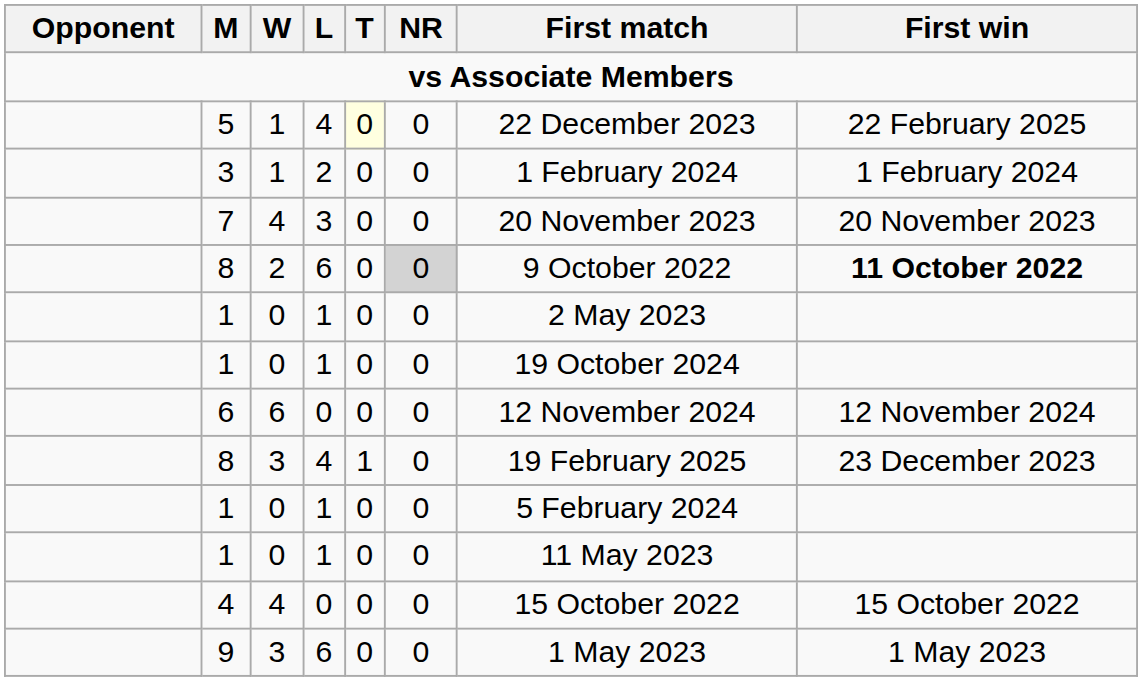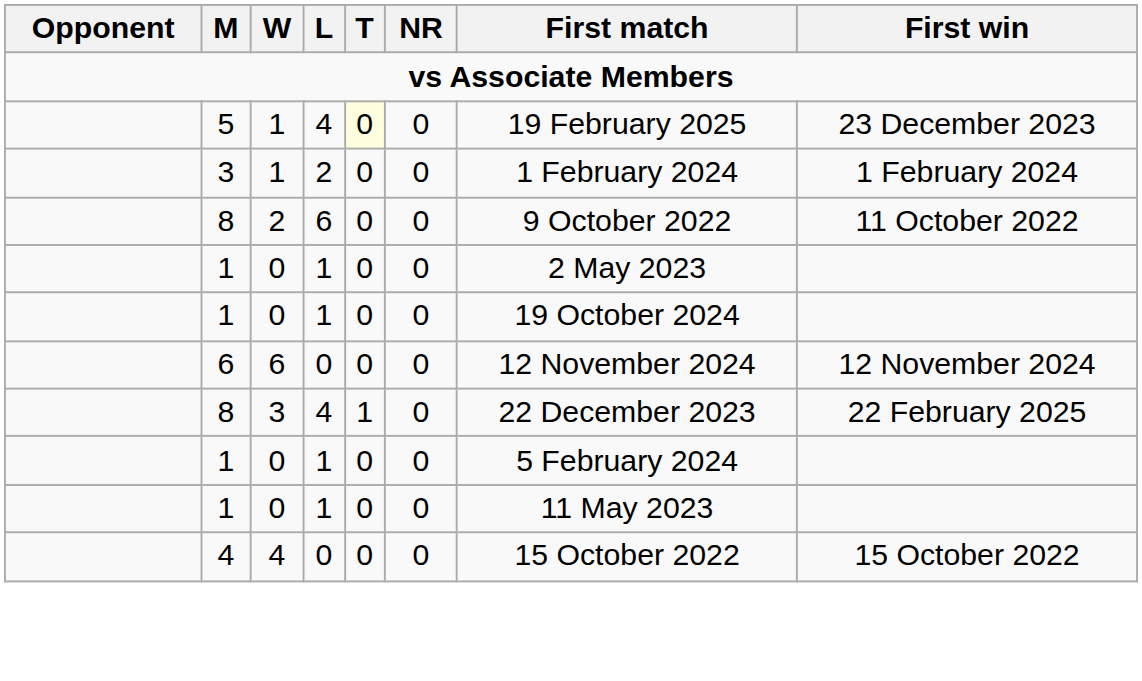5 | First match: 22 December 2023 -> 19 February 2025
5 | First win: 22 February 2025 -> 23 December 2023
- row: 7 | 4 | 3 | 0 | 0 | 20 November 2023 | 20 November 2023
8 / 2 | NR: lightgrey background -> no background
8 / 2 | First win: bold -> normal
8 / 3 | First match: 19 February 2025 -> 22 December 2023
8 / 3 | First win: 23 December 2023 -> 22 February 2025
- row: 9 | 3 | 6 | 0 | 0 | 1 May 2023 | 1 May 2023
